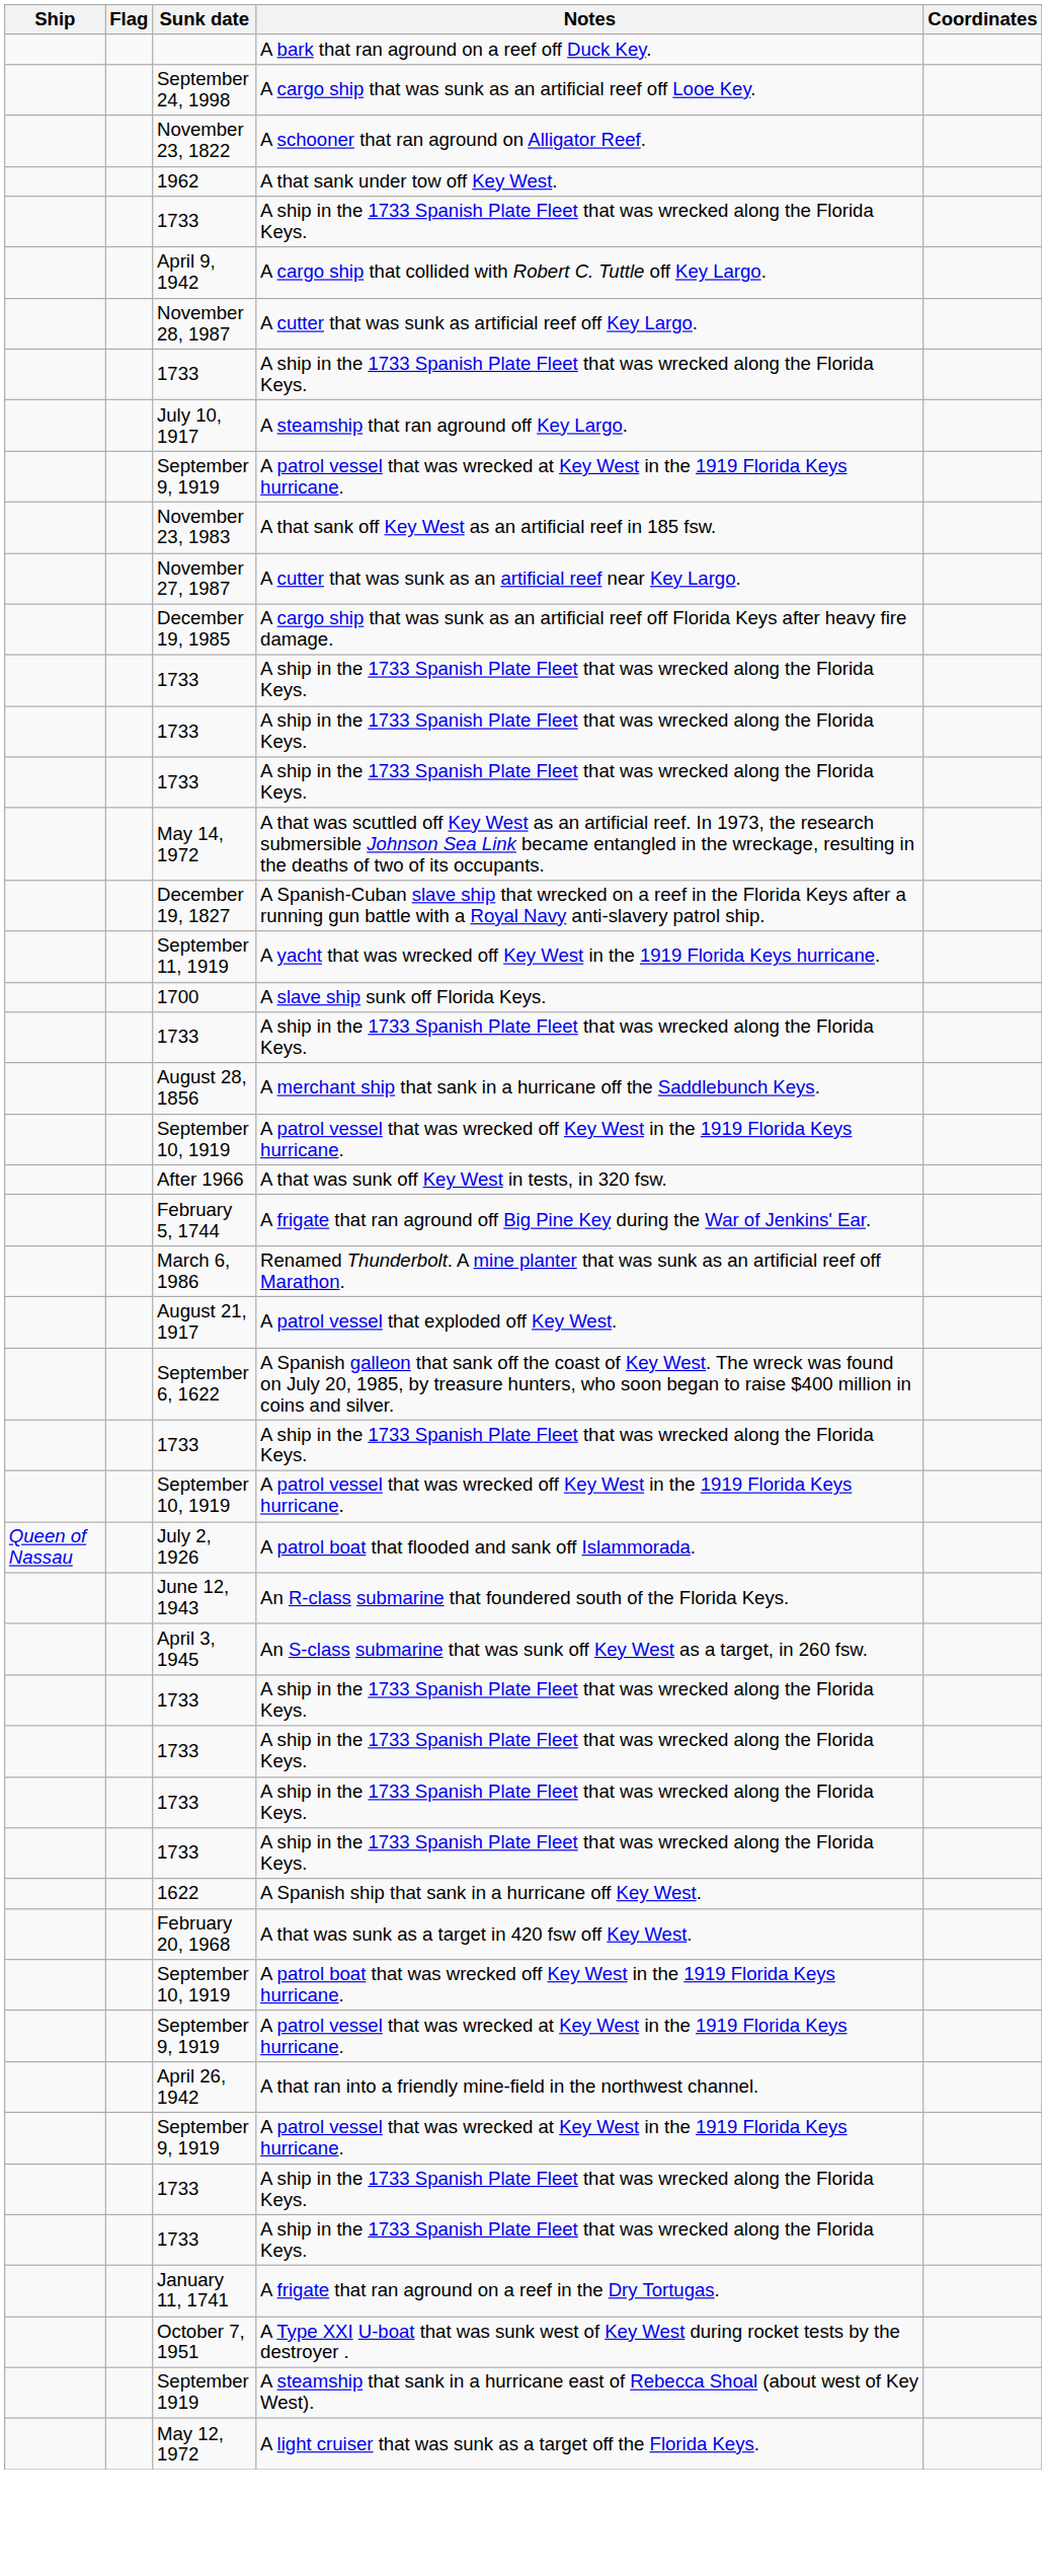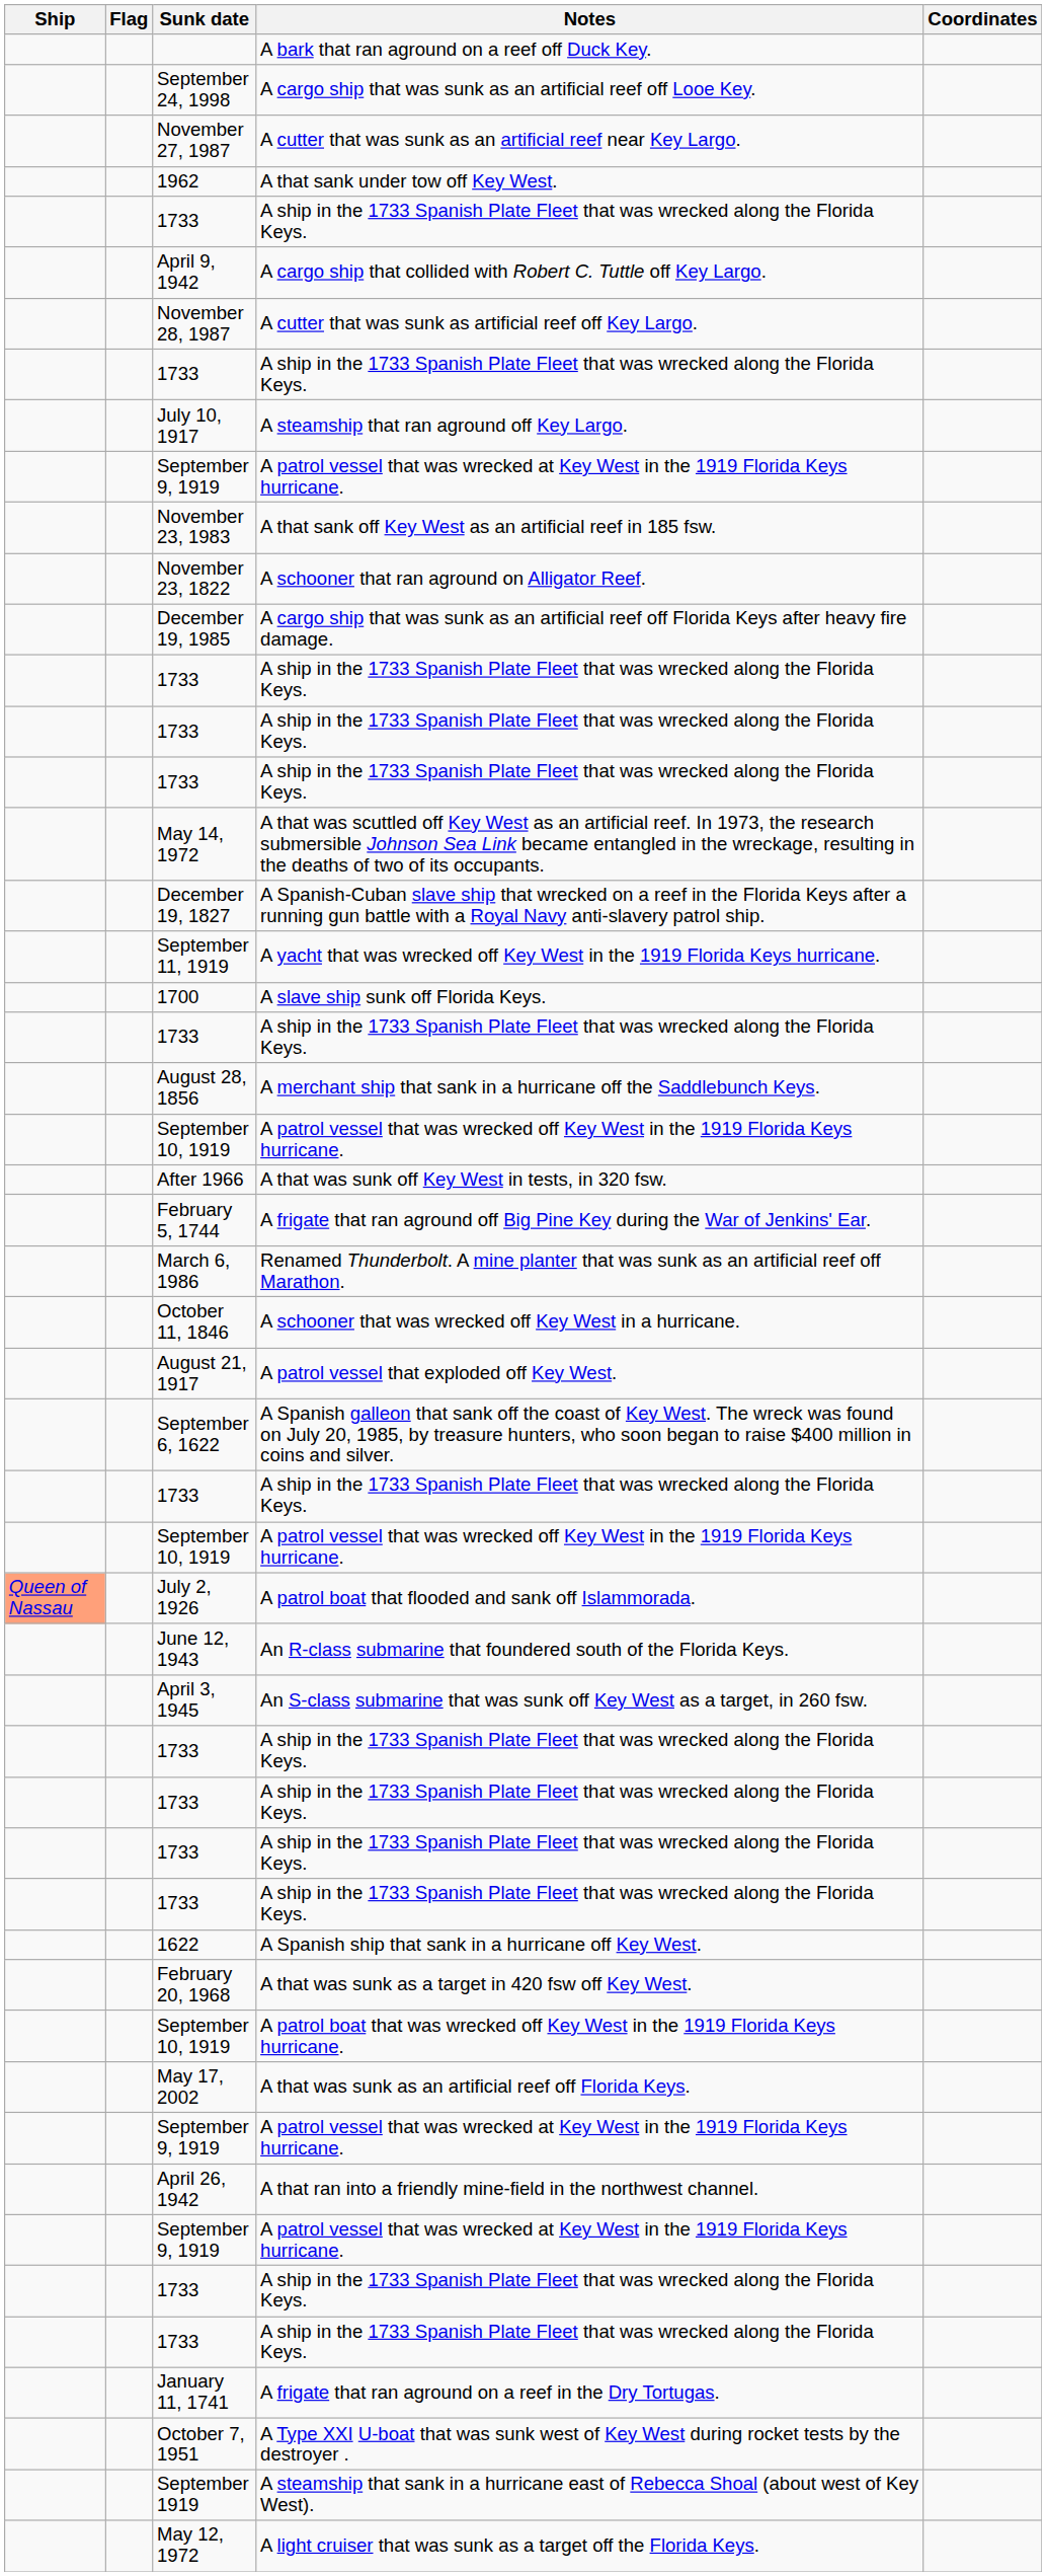rows swapped: A schooner that ran aground on Alligator Reef. <-> A cutter that was sunk as an artificial reef near Key Largo.
+ row: October 11, 1846 | A schooner that was wrecked off Key West in a hurricane.
A patrol boat that flooded and sank off Islammorada. | Ship: no background -> lightsalmon background
+ row: May 17, 2002 | A that was sunk as an artificial reef off Florida Keys.
